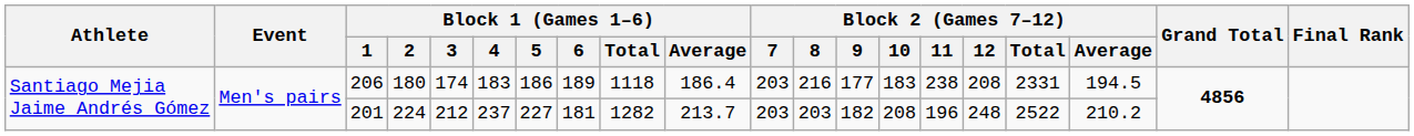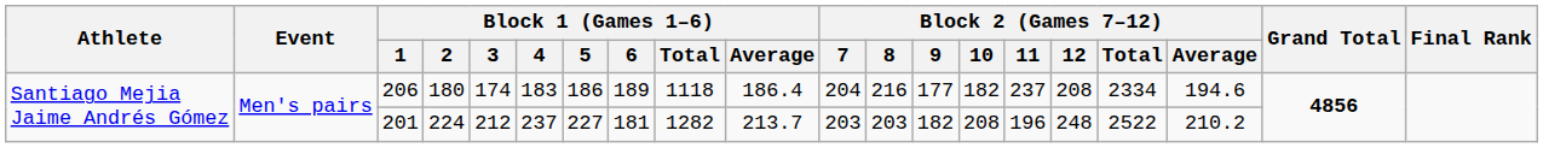206 | Block 2 (Games 7–12) / 7: 203 -> 204
206 | Block 2 (Games 7–12) / 10: 183 -> 182
206 | Block 2 (Games 7–12) / 11: 238 -> 237
206 | Block 2 (Games 7–12) / Total: 2331 -> 2334
206 | Block 2 (Games 7–12) / Average: 194.5 -> 194.6
